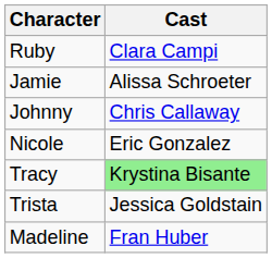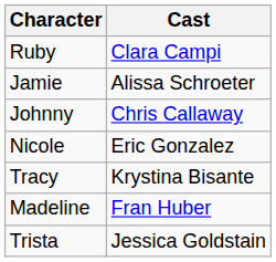Tracy | Cast: lightgreen background -> no background
rows swapped: Trista <-> Madeline
